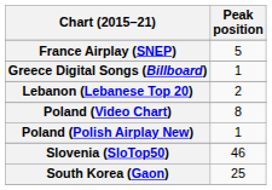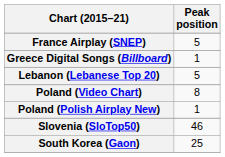Lebanon (Lebanese Top 20) | Peak position: 2 -> 5
